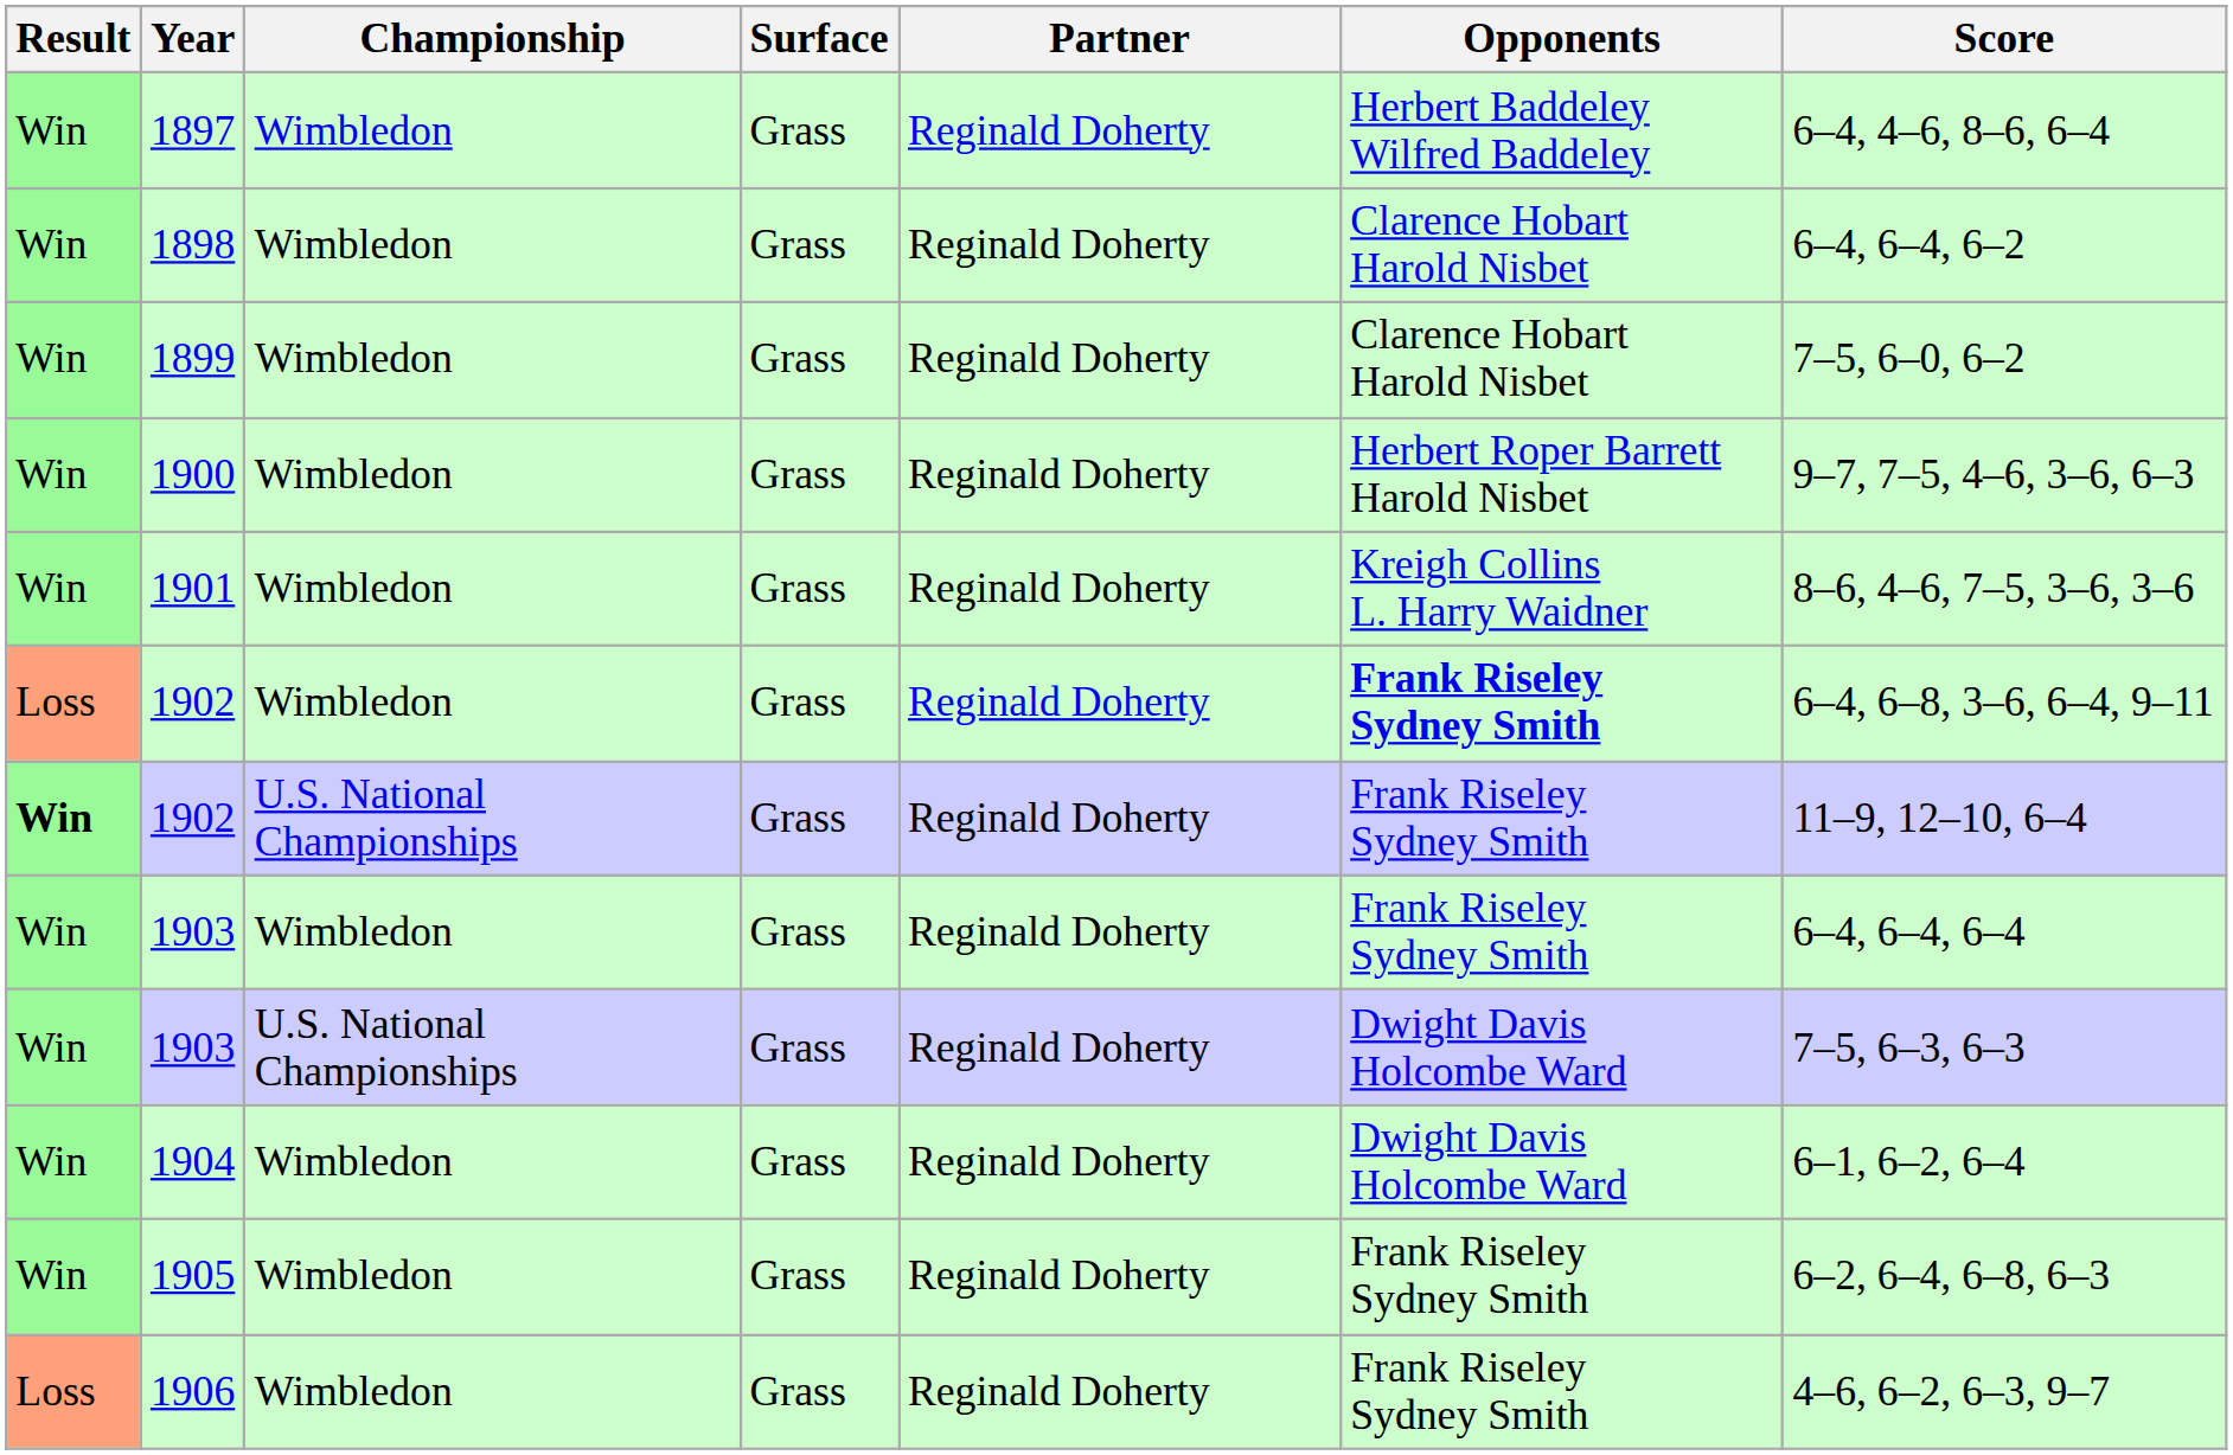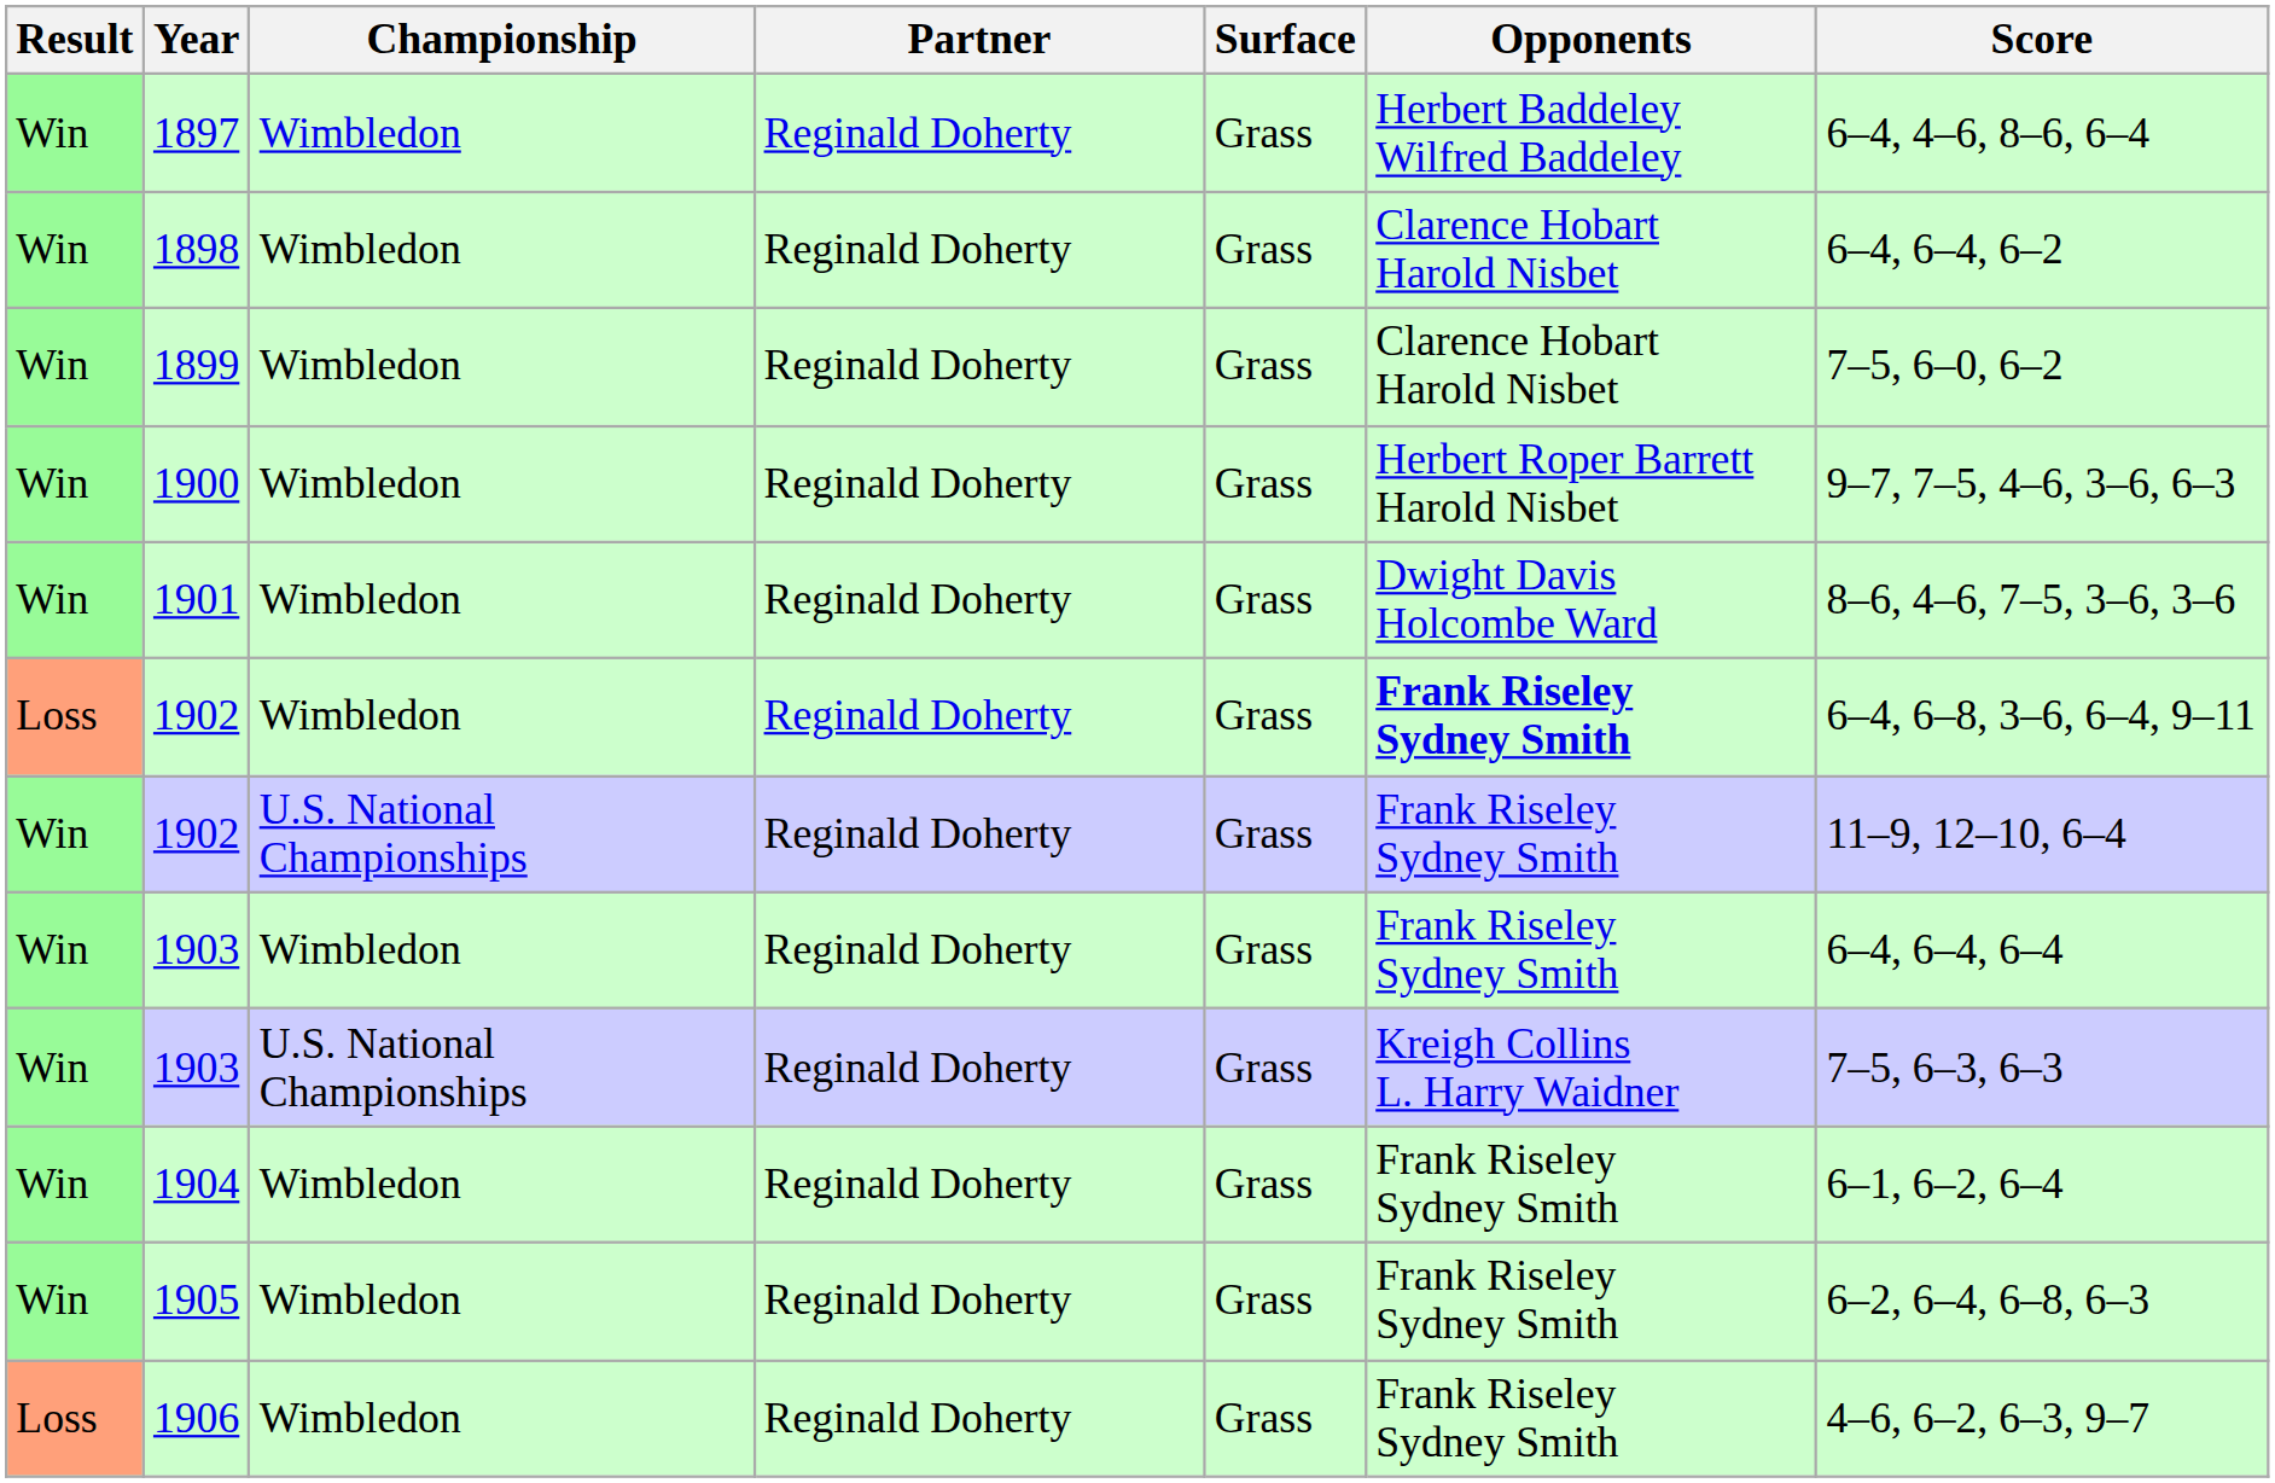columns swapped: Surface <-> Partner
1901 | Opponents: Kreigh Collins L. Harry Waidner -> Dwight Davis Holcombe Ward
1902 / U.S. National Championships | Result: bold -> normal
1903 / U.S. National Championships | Opponents: Dwight Davis Holcombe Ward -> Kreigh Collins L. Harry Waidner
1904 | Opponents: Dwight Davis Holcombe Ward -> Frank Riseley Sydney Smith
